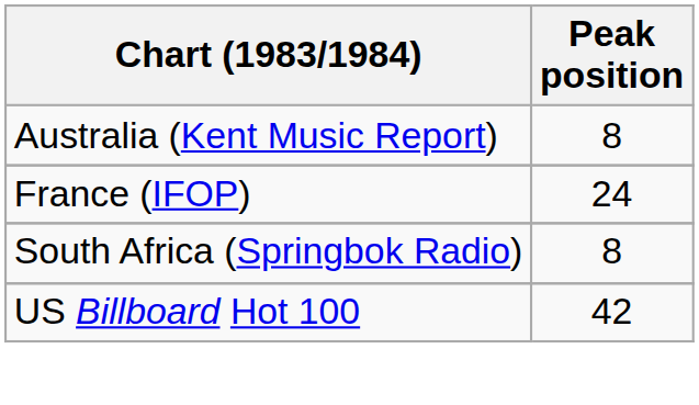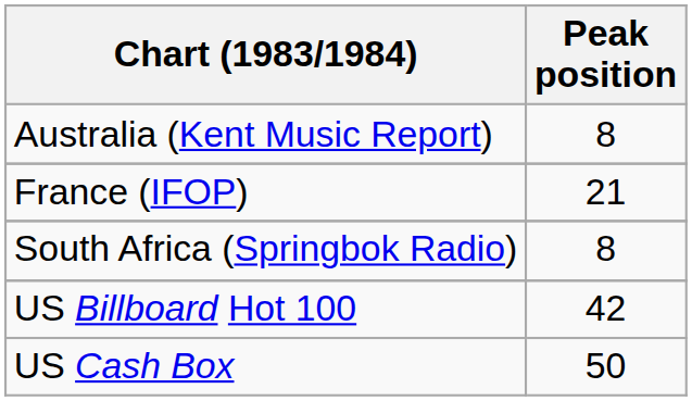France (IFOP) | Peak position: 24 -> 21
+ row: US Cash Box | 50
